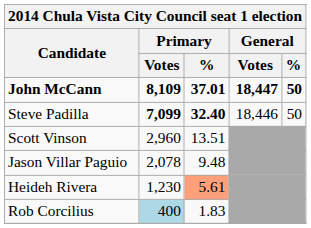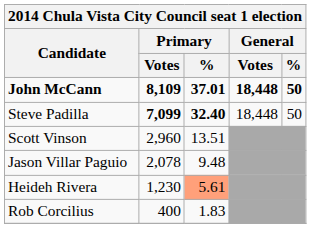John McCann | General / Votes: 18,447 -> 18,448
Steve Padilla | General / Votes: 18,446 -> 18,448
Rob Corcilius | Primary / Votes: lightblue background -> no background
